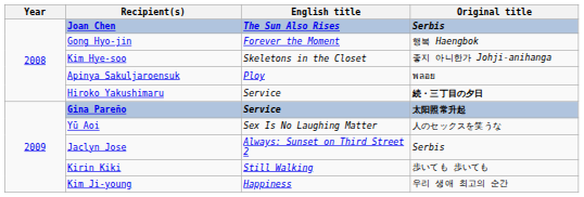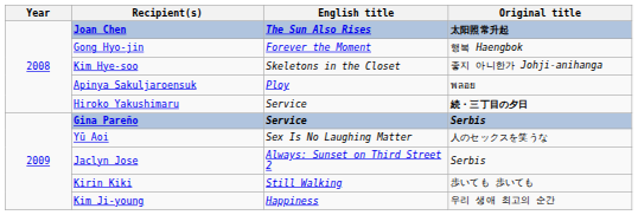Joan Chen | Original title: Serbis -> 太阳照常升起
Gina Pareño | Original title: 太阳照常升起 -> Serbis
